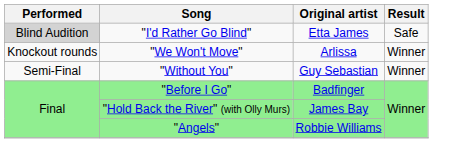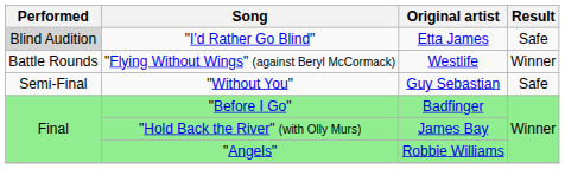+ row: Battle Rounds | "Flying Without Wings" (against Beryl McCormack) | Westlife | Winner
- row: Knockout rounds | "We Won't Move" | Arlissa | Winner
"Without You" | Result: Winner -> Safe
